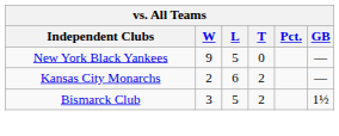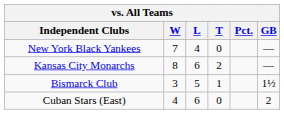New York Black Yankees | W: 9 -> 7
New York Black Yankees | L: 5 -> 4
Kansas City Monarchs | W: 2 -> 8
Bismarck Club | T: 2 -> 1
+ row: Cuban Stars (East) | 4 | 6 | 0 | 2
